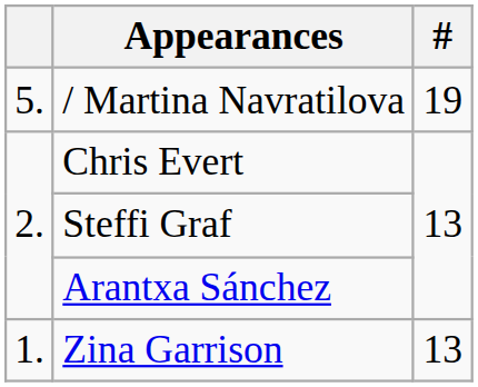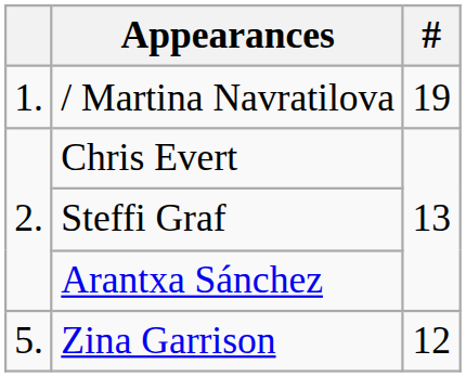/ Martina Navratilova | column 1: 5. -> 1.
Zina Garrison | column 1: 1. -> 5.
Zina Garrison | #: 13 -> 12
